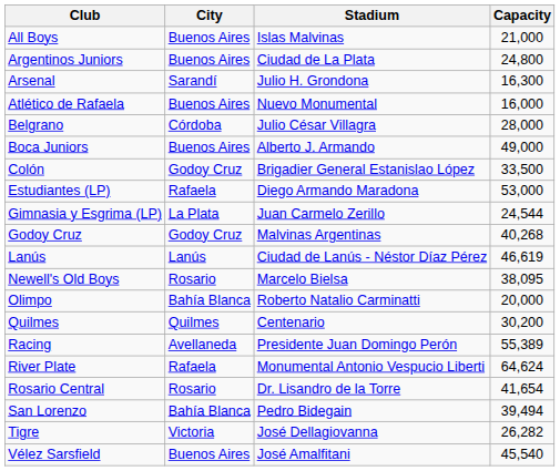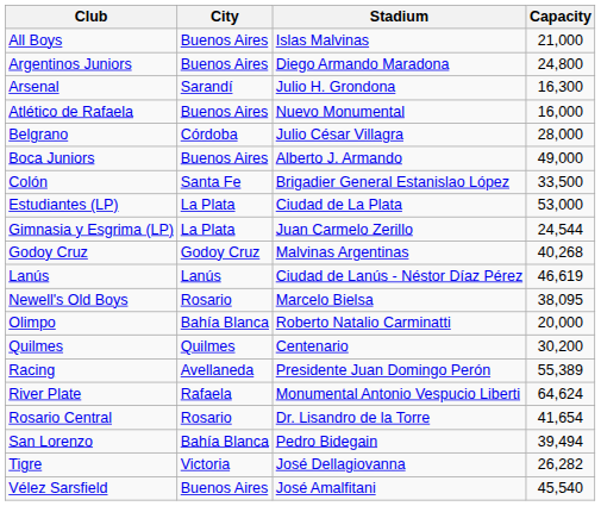Argentinos Juniors | Stadium: Ciudad de La Plata -> Diego Armando Maradona
Colón | City: Godoy Cruz -> Santa Fe
Estudiantes (LP) | City: Rafaela -> La Plata
Estudiantes (LP) | Stadium: Diego Armando Maradona -> Ciudad de La Plata
